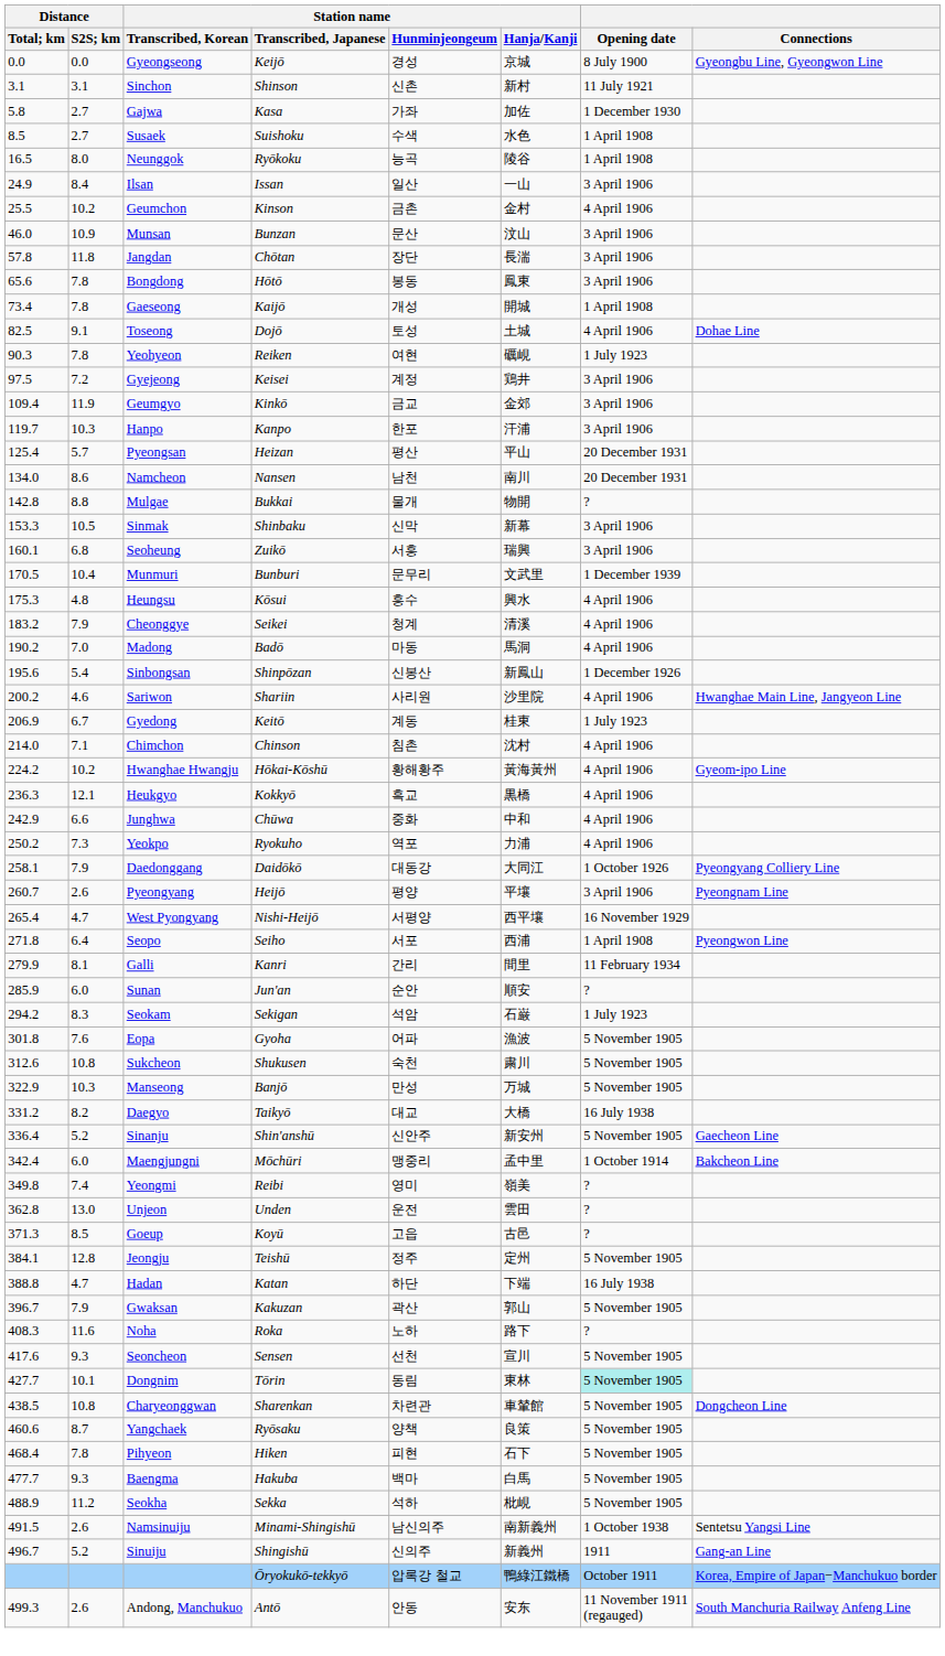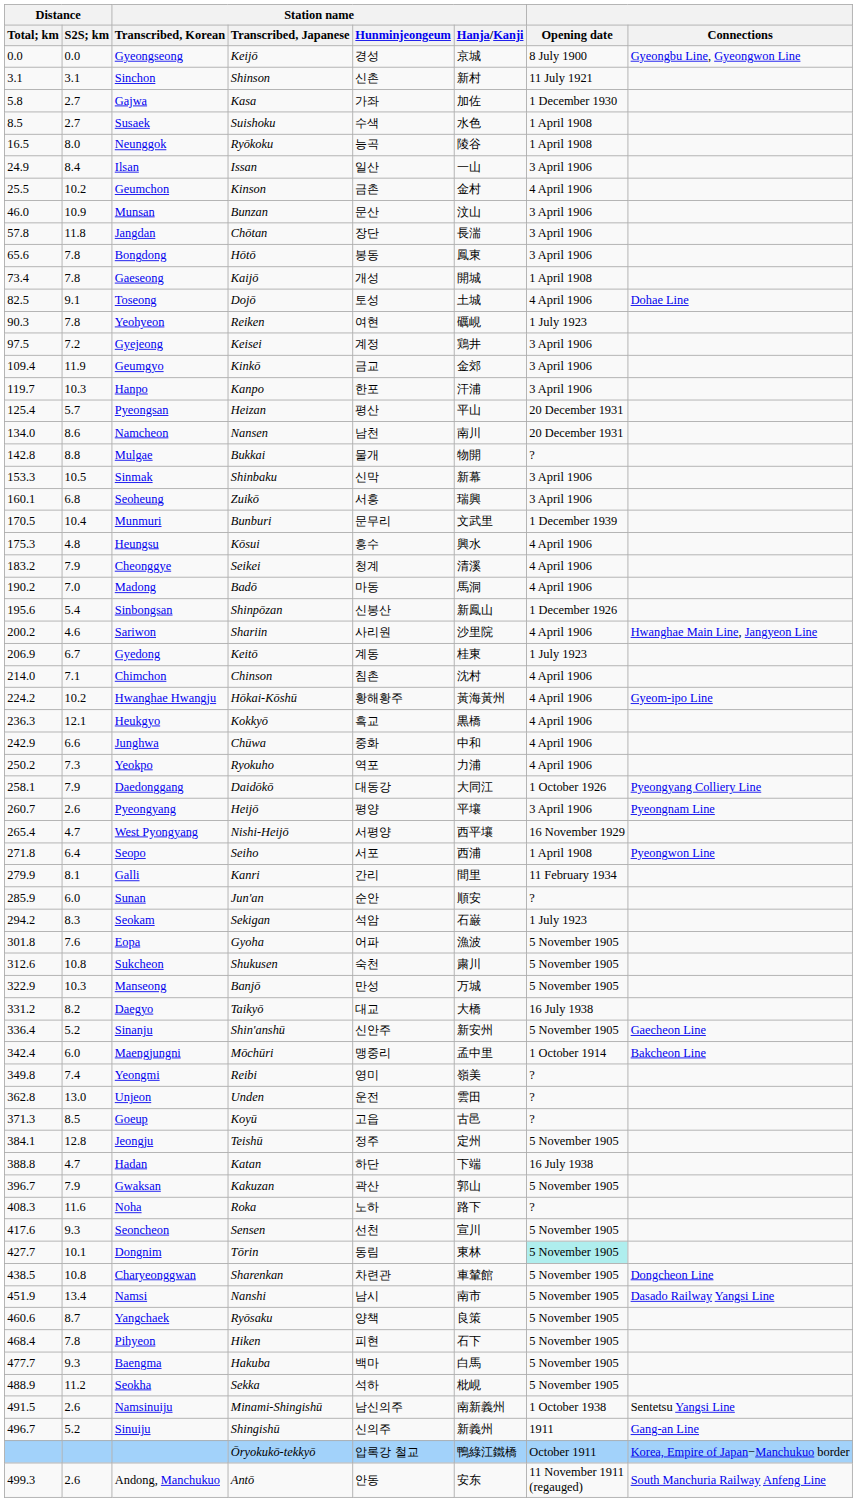+ row: 451.9 | 13.4 | Namsi | Nanshi | 남시 | 南市 | 5 November 1905 | Dasado Railway Yangsi Line
